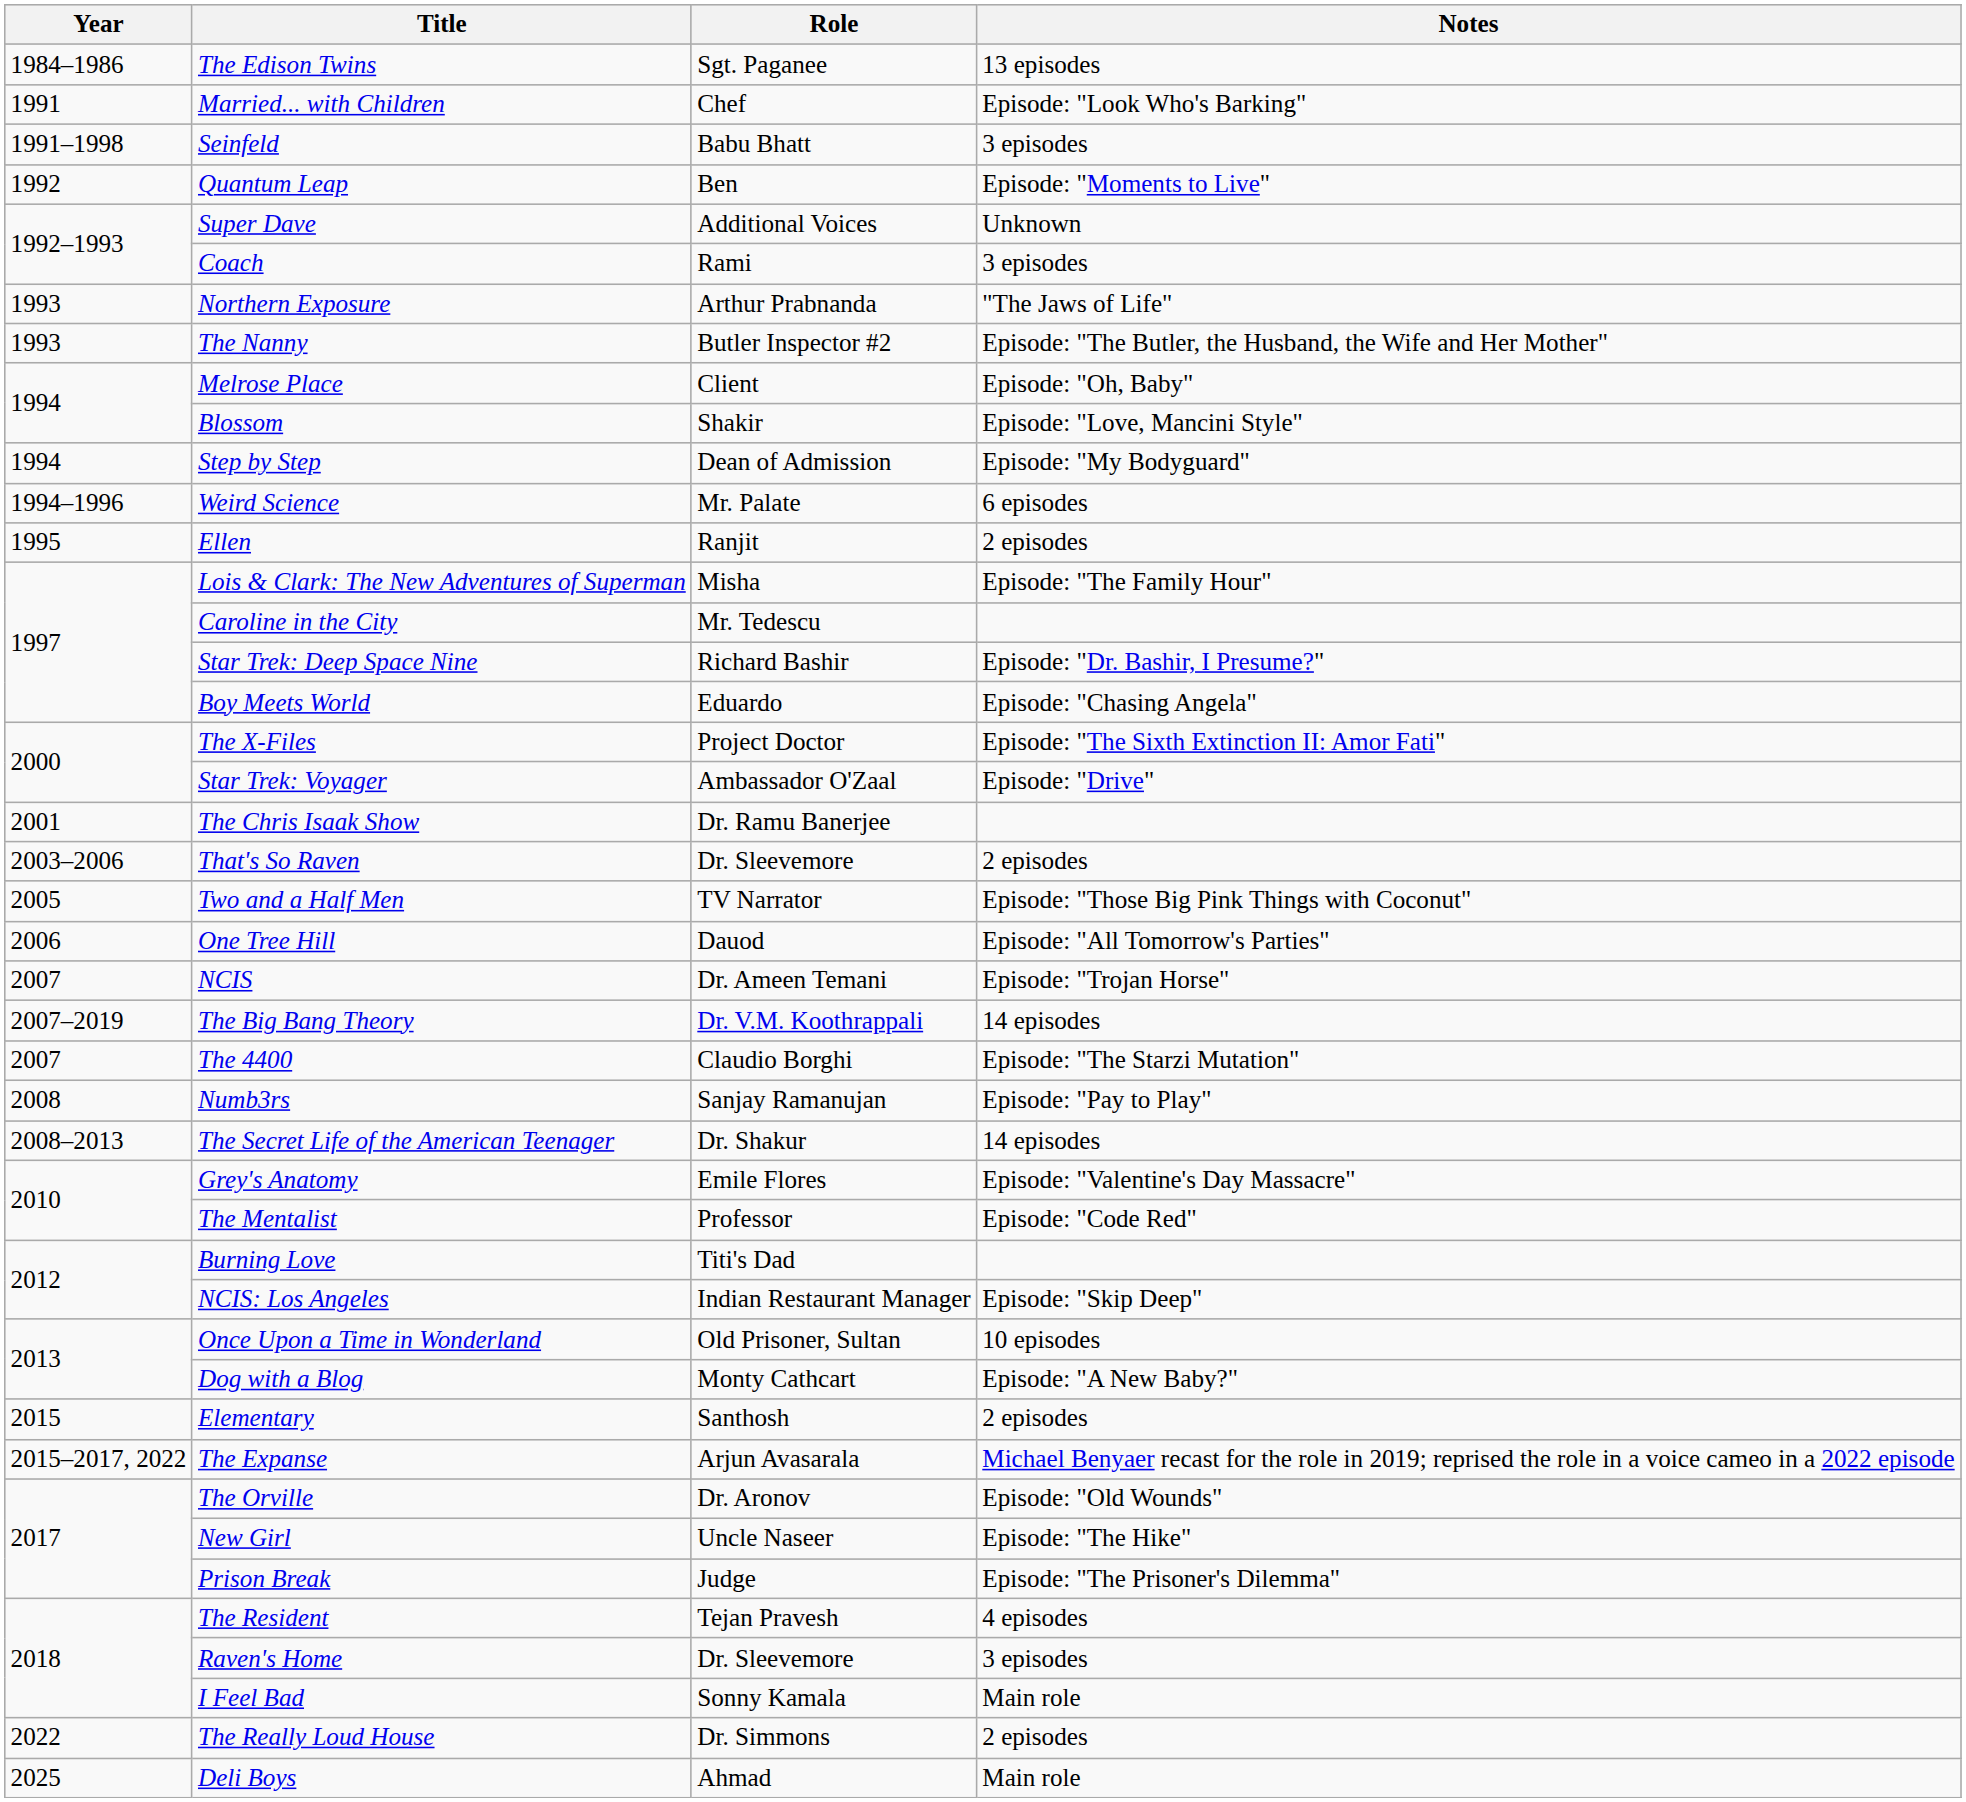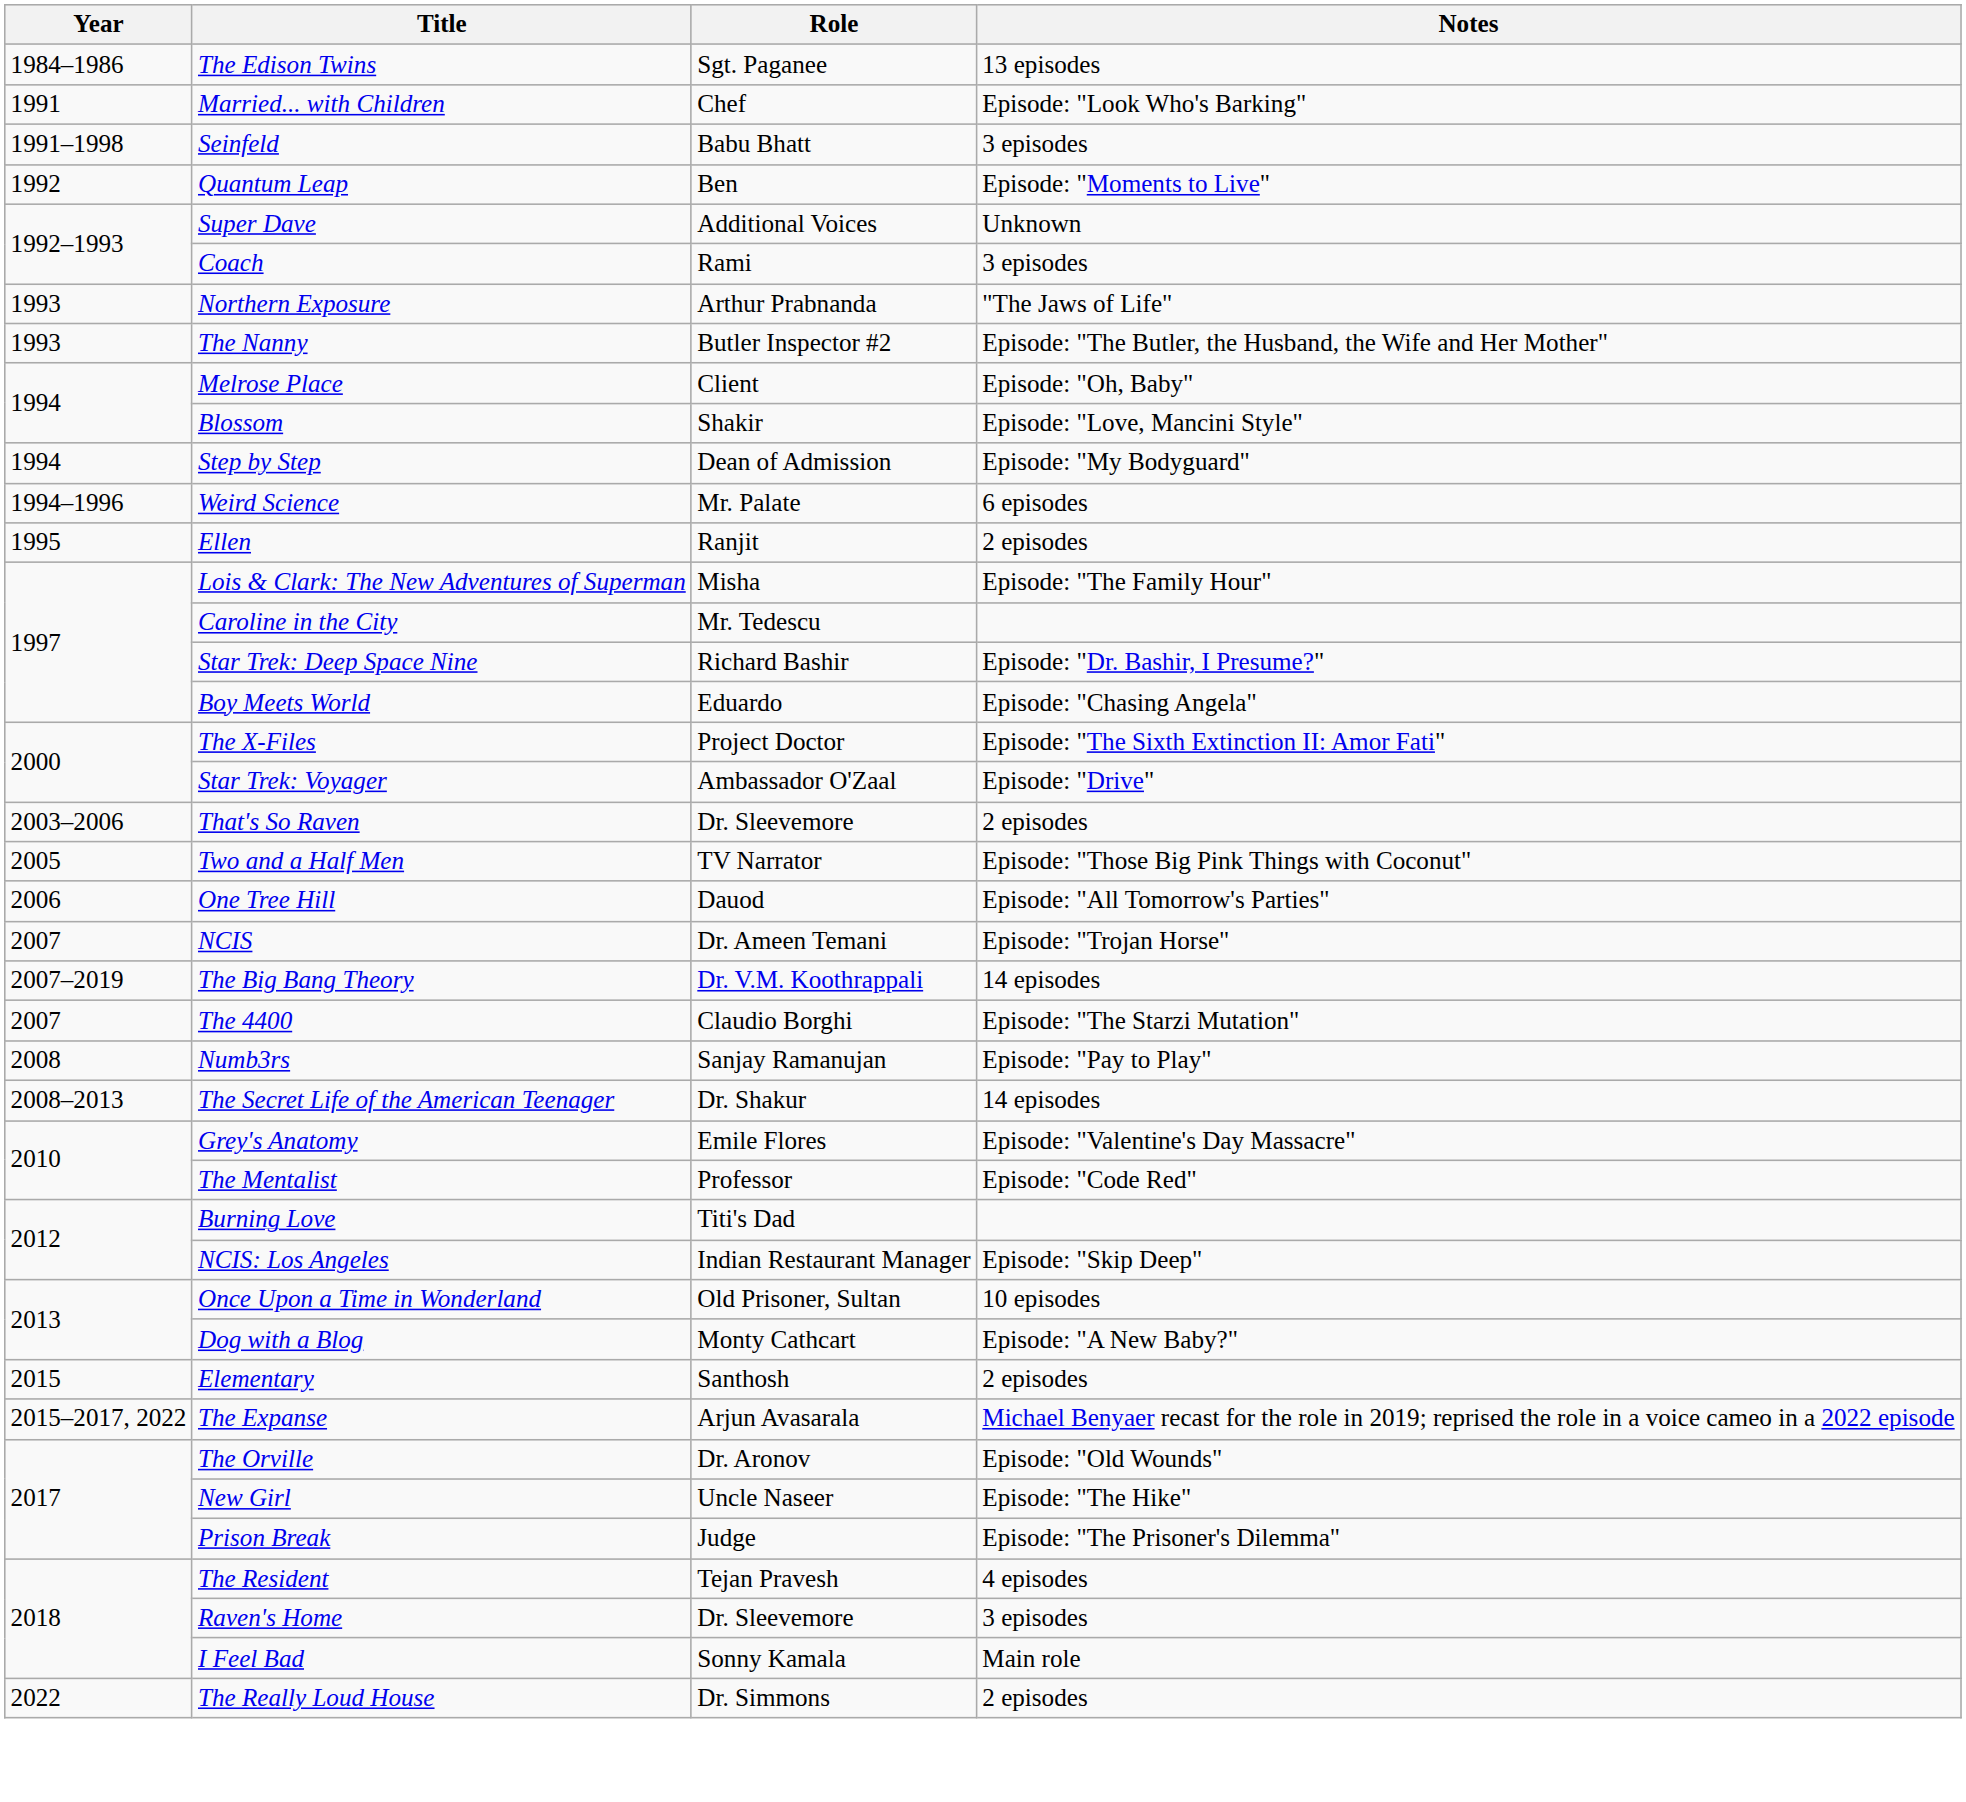- row: 2001 | The Chris Isaak Show | Dr. Ramu Banerjee
- row: 2025 | Deli Boys | Ahmad | Main role
